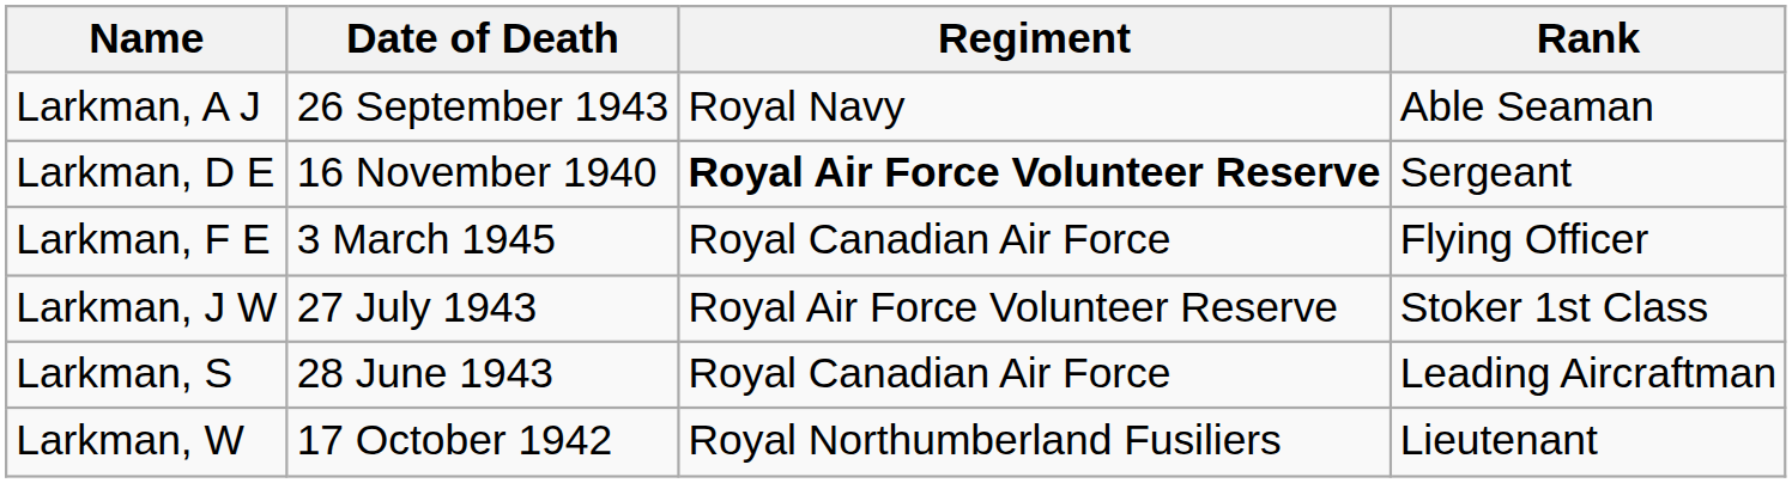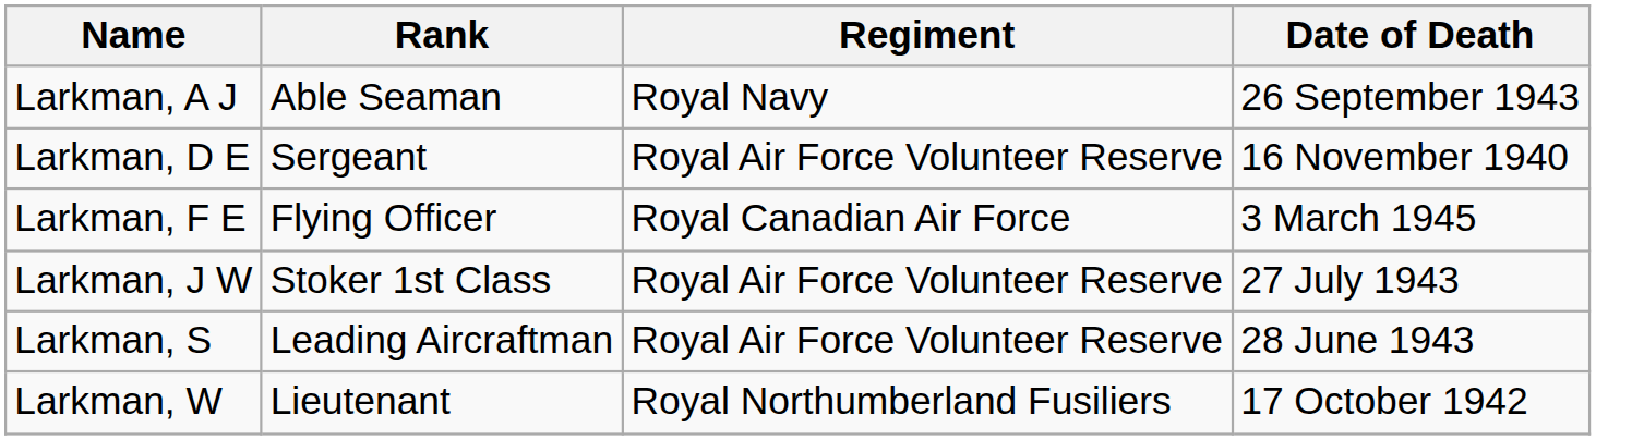columns swapped: Rank <-> Date of Death
Larkman, D E | Regiment: bold -> normal
Larkman, S | Regiment: Royal Canadian Air Force -> Royal Air Force Volunteer Reserve
